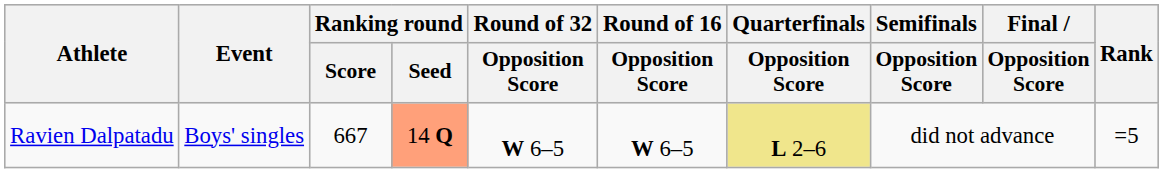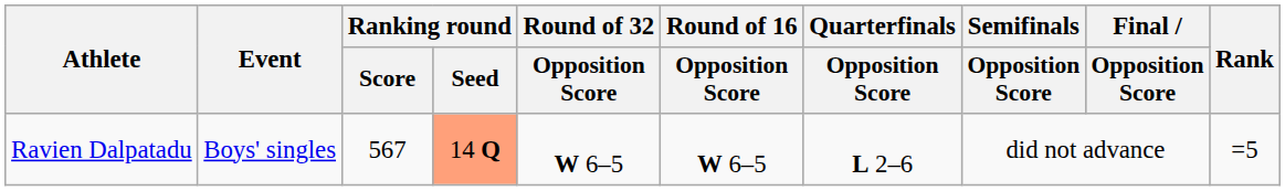Ravien Dalpatadu | Ranking round / Score: 667 -> 567
Ravien Dalpatadu | Quarterfinals / Opposition Score: khaki background -> no background
